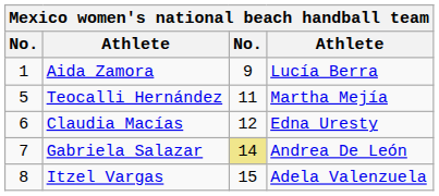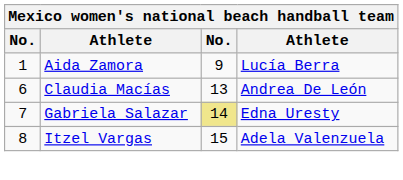- row: 5 | Teocalli Hernández | 11 | Martha Mejía
Claudia Macías | column 3: 12 -> 13
Claudia Macías | column 4: Edna Uresty -> Andrea De León
Gabriela Salazar | column 4: Andrea De León -> Edna Uresty
